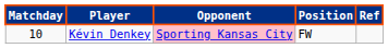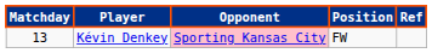Kévin Denkey | Matchday: 10 -> 13
